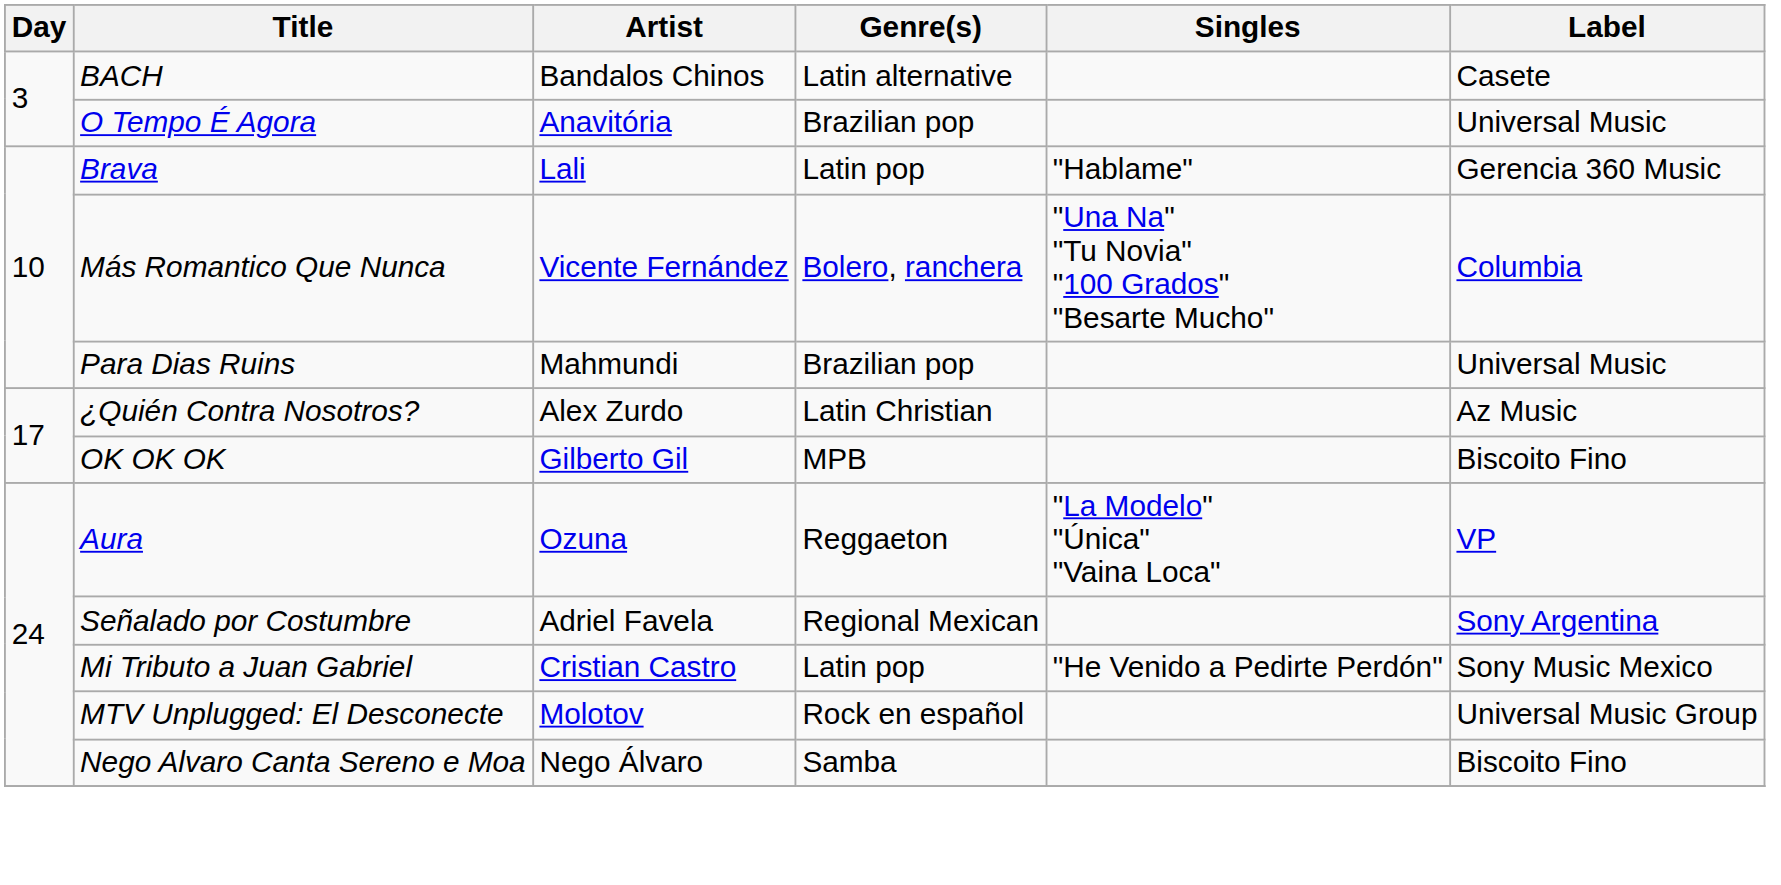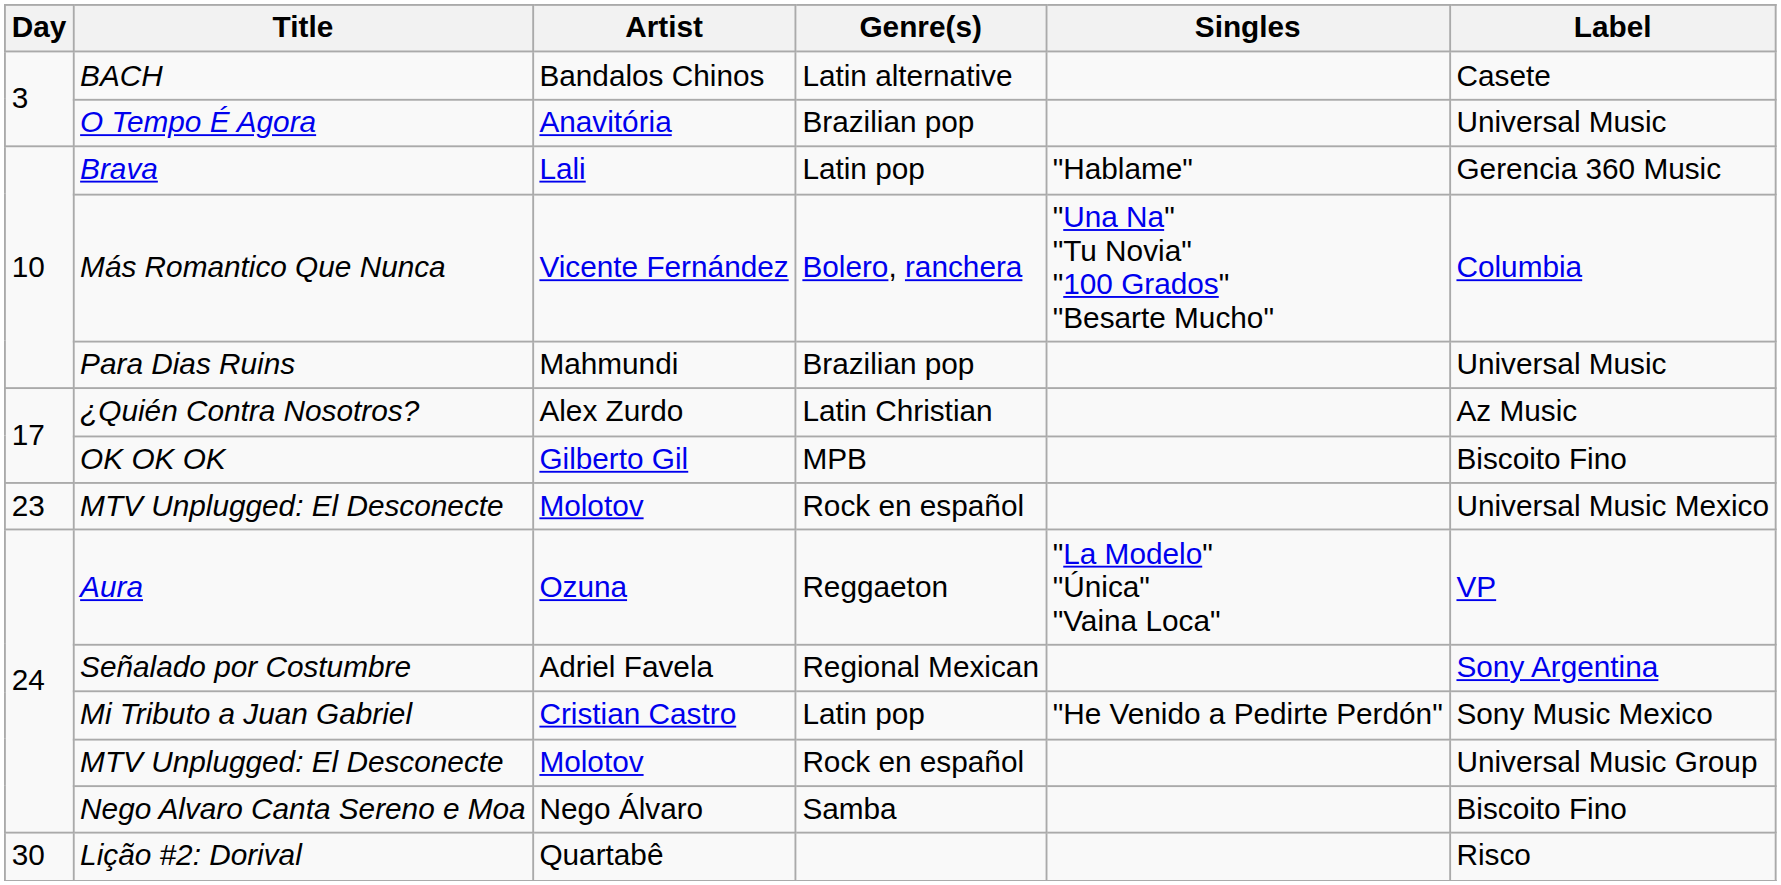+ row: 23 | MTV Unplugged: El Desconecte | Molotov | Rock en español | Universal Music Mexico
+ row: 30 | Lição #2: Dorival | Quartabê | Risco
